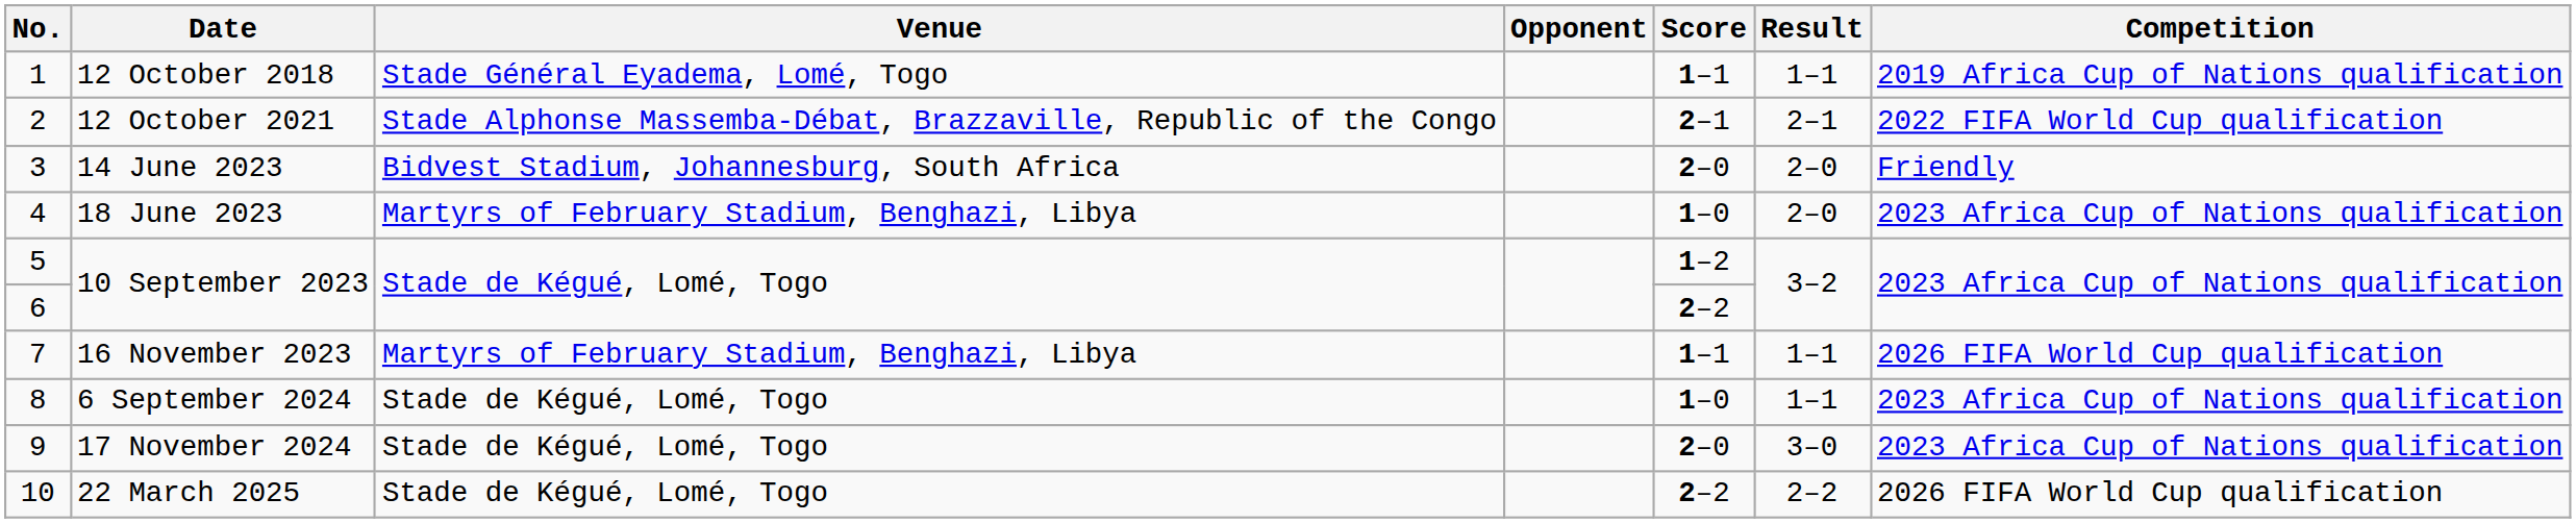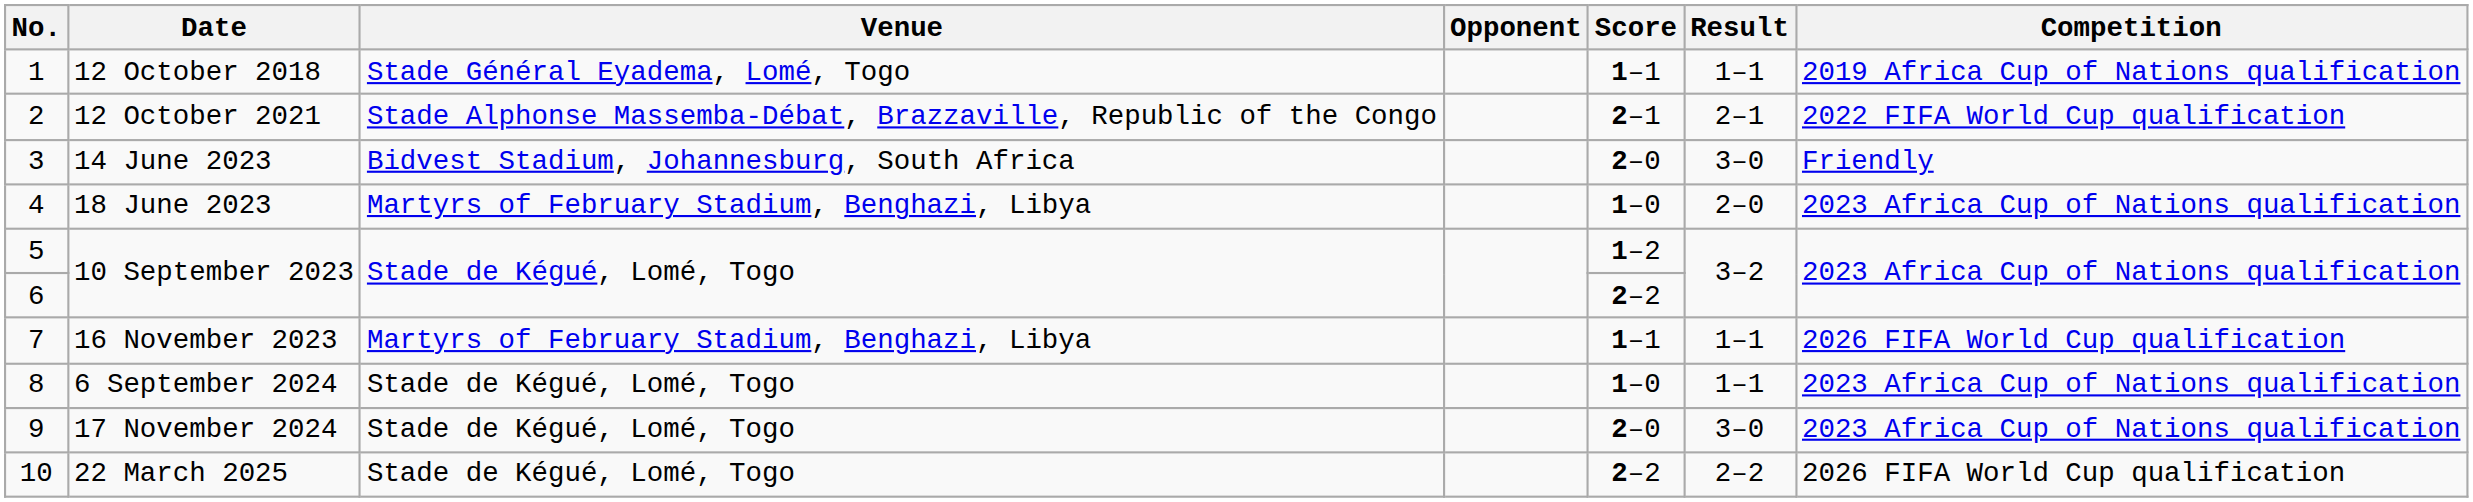14 June 2023 | Result: 2–0 -> 3–0
